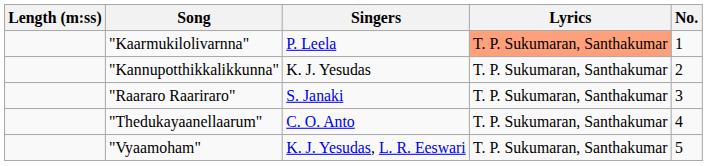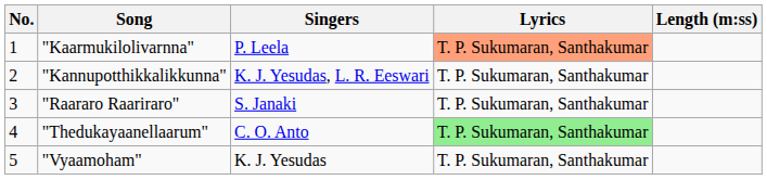columns swapped: No. <-> Length (m:ss)
"Kannupotthikkalikkunna" | Singers: K. J. Yesudas -> K. J. Yesudas, L. R. Eeswari
"Thedukayaanellaarum" | Lyrics: no background -> lightgreen background
"Vyaamoham" | Singers: K. J. Yesudas, L. R. Eeswari -> K. J. Yesudas
